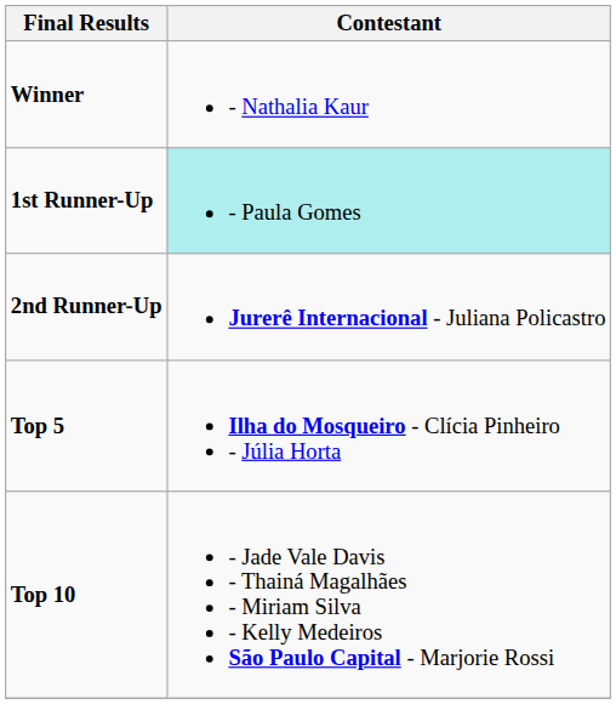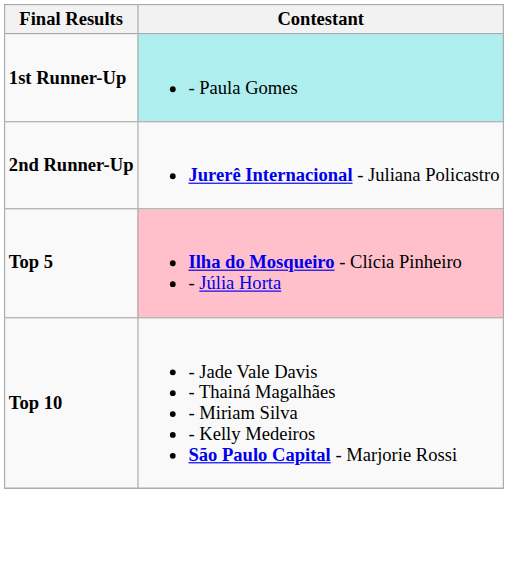- row: Winner | - Nathalia Kaur
Top 5 | Contestant: no background -> pink background
